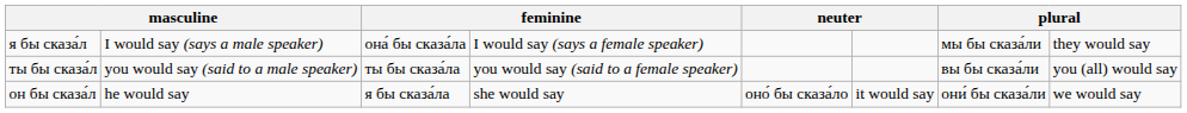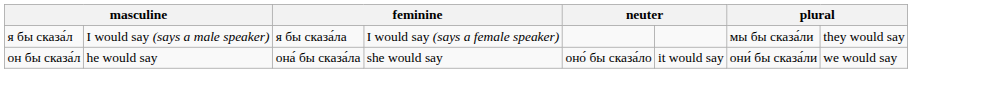я бы сказа́л | column 3: она́ бы сказа́ла -> я бы сказа́ла
- row: ты бы сказа́л | you would say (said to a male speaker) | ты бы сказа́ла | you would say (said to a female speaker) | вы бы сказа́ли | you (all) would say
он бы сказа́л | column 3: я бы сказа́ла -> она́ бы сказа́ла
